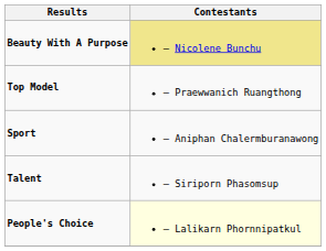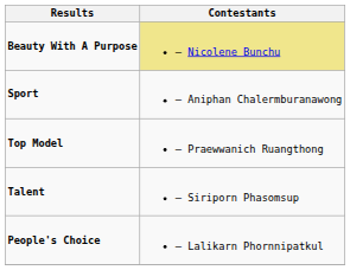rows swapped: Top Model <-> Sport
People's Choice | Contestants: lightyellow background -> no background
